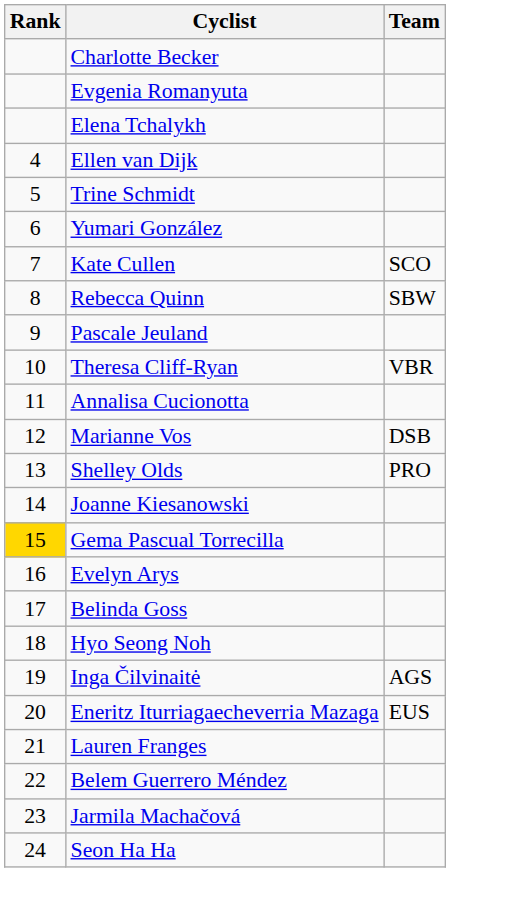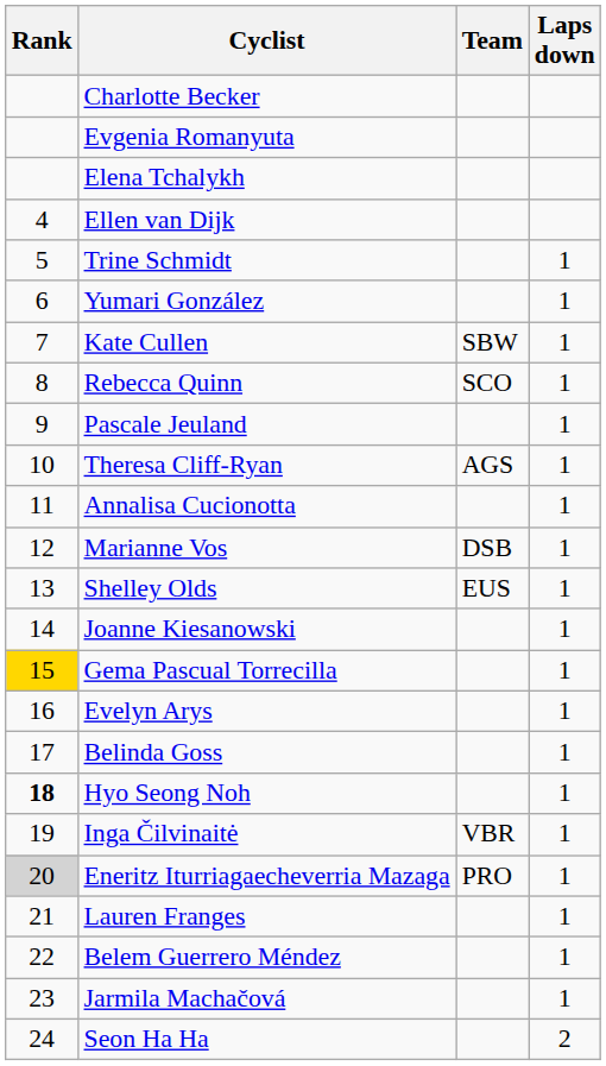+ column: Laps down | 1 | 1 | 1 | 1 | 1 | 1 | 1 | 1 | 1 | 1 | 1 | 1 | 1 | 1 | 1 | 1 | 1 | 1 | 1 | 2
Kate Cullen | Team: SCO -> SBW
Rebecca Quinn | Team: SBW -> SCO
Theresa Cliff-Ryan | Team: VBR -> AGS
Shelley Olds | Team: PRO -> EUS
Hyo Seong Noh | Rank: normal -> bold
Inga Čilvinaitė | Team: AGS -> VBR
Eneritz Iturriagaecheverria Mazaga | Rank: no background -> lightgrey background
Eneritz Iturriagaecheverria Mazaga | Team: EUS -> PRO
